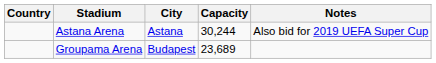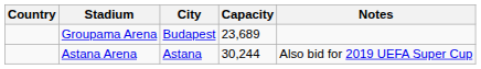rows swapped: Groupama Arena <-> Astana Arena
